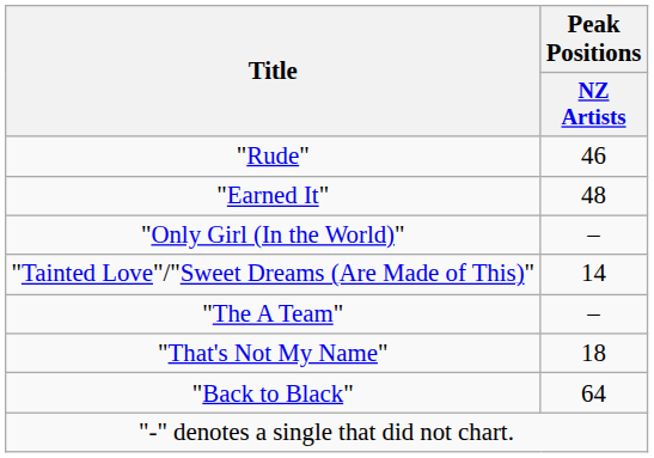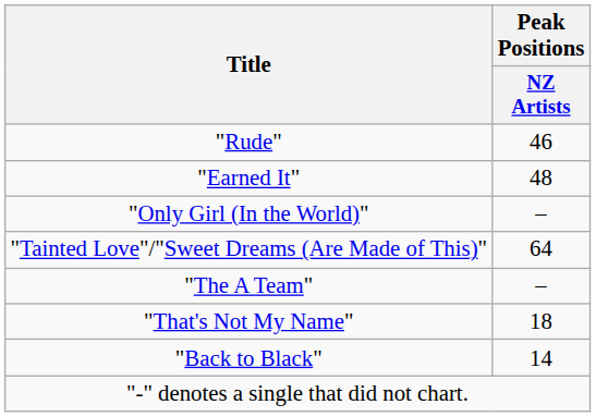"Tainted Love"/"Sweet Dreams (Are Made of This)" | Peak Positions / NZ Artists: 14 -> 64
"Back to Black" | Peak Positions / NZ Artists: 64 -> 14
